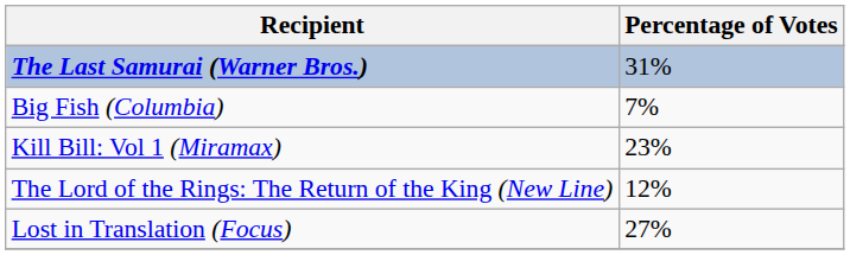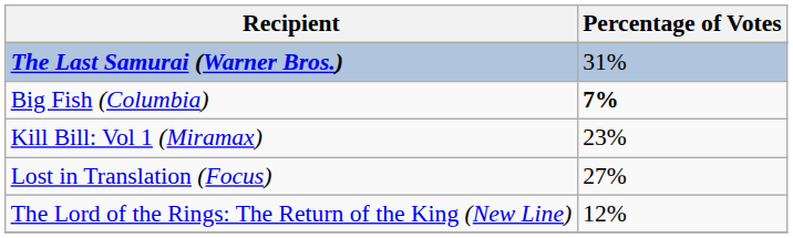Big Fish (Columbia) | Percentage of Votes: normal -> bold
rows swapped: The Lord of the Rings: The Return of the King (New Line) <-> Lost in Translation (Focus)
